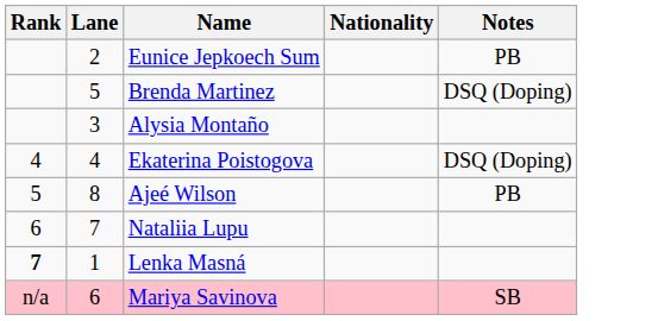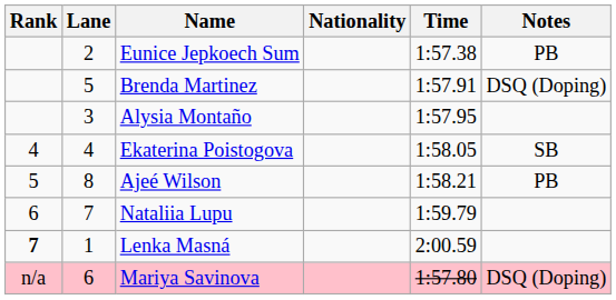+ column: Time | 1:57.38 | 1:57.91 | 1:57.95 | 1:58.05 | 1:58.21 | 1:59.79 | 2:00.59 | 1:57.80
Ekaterina Poistogova | Notes: DSQ (Doping) -> SB
Mariya Savinova | Notes: SB -> DSQ (Doping)
